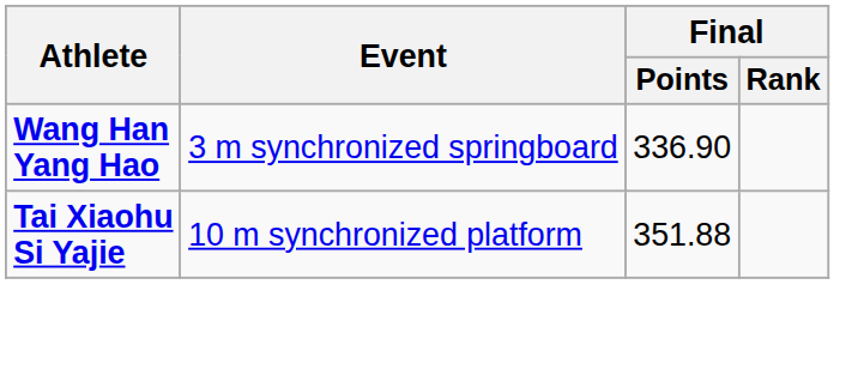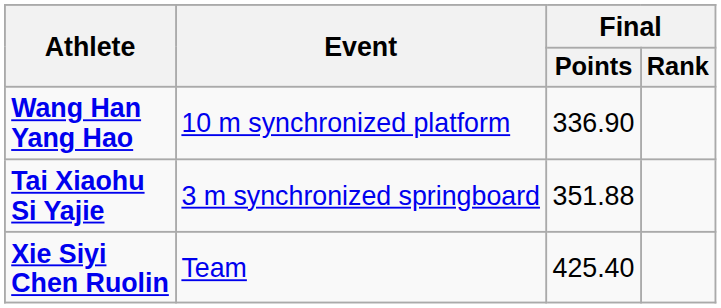Wang Han Yang Hao | Event: 3 m synchronized springboard -> 10 m synchronized platform
Tai Xiaohu Si Yajie | Event: 10 m synchronized platform -> 3 m synchronized springboard
+ row: Xie Siyi Chen Ruolin | Team | 425.40
